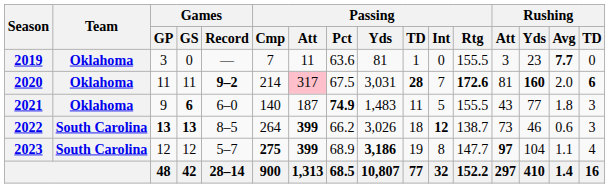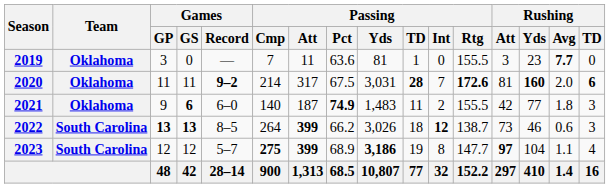2020 | Passing / Att: pink background -> no background
2021 | Passing / Int: 5 -> 2
2021 | Rushing / Att: 43 -> 42
